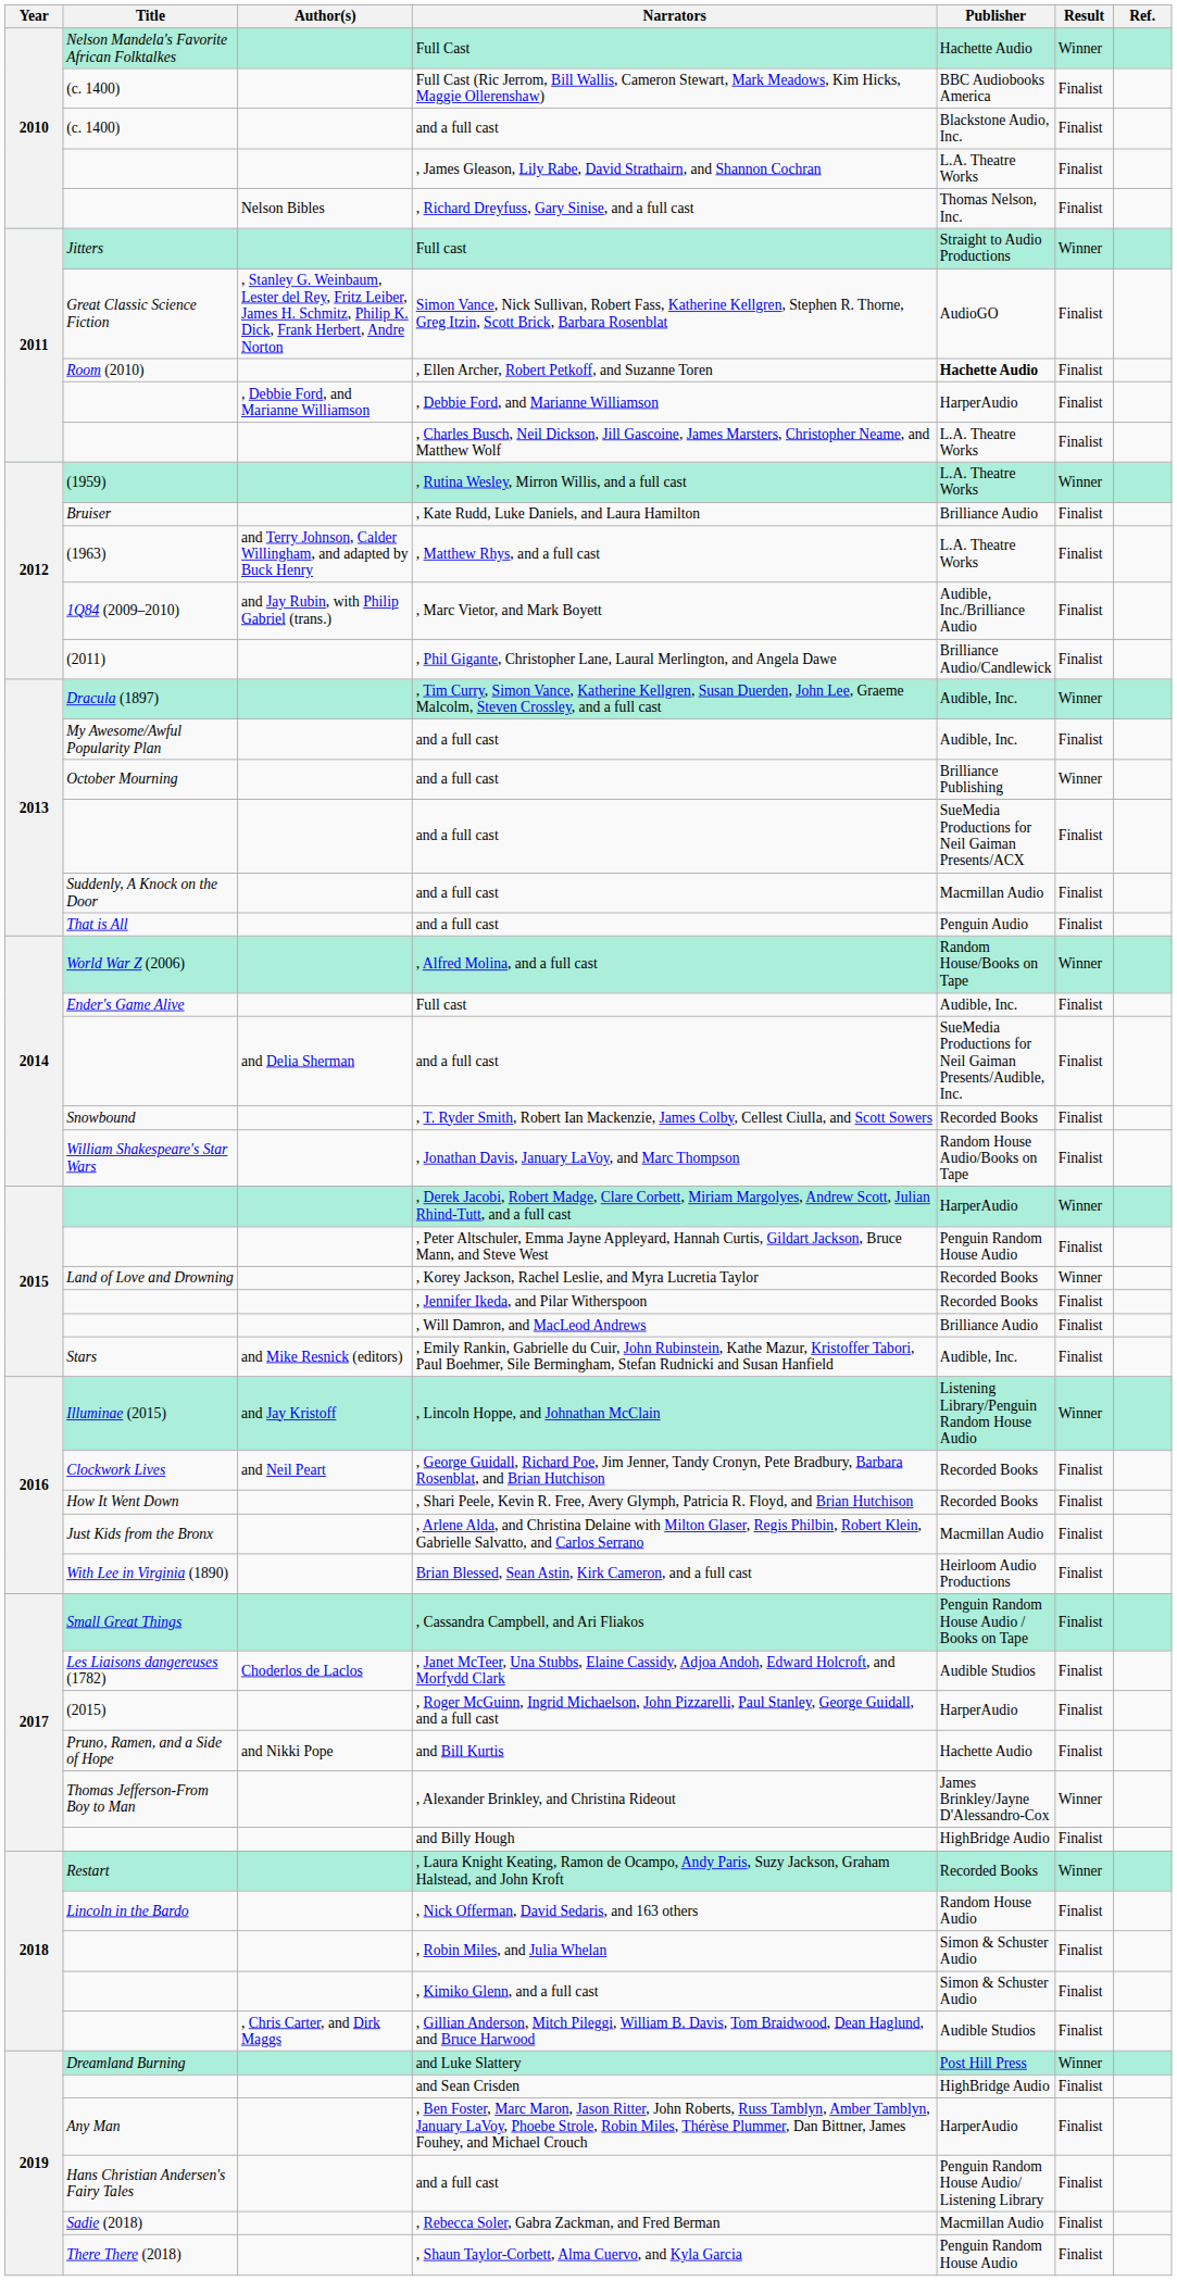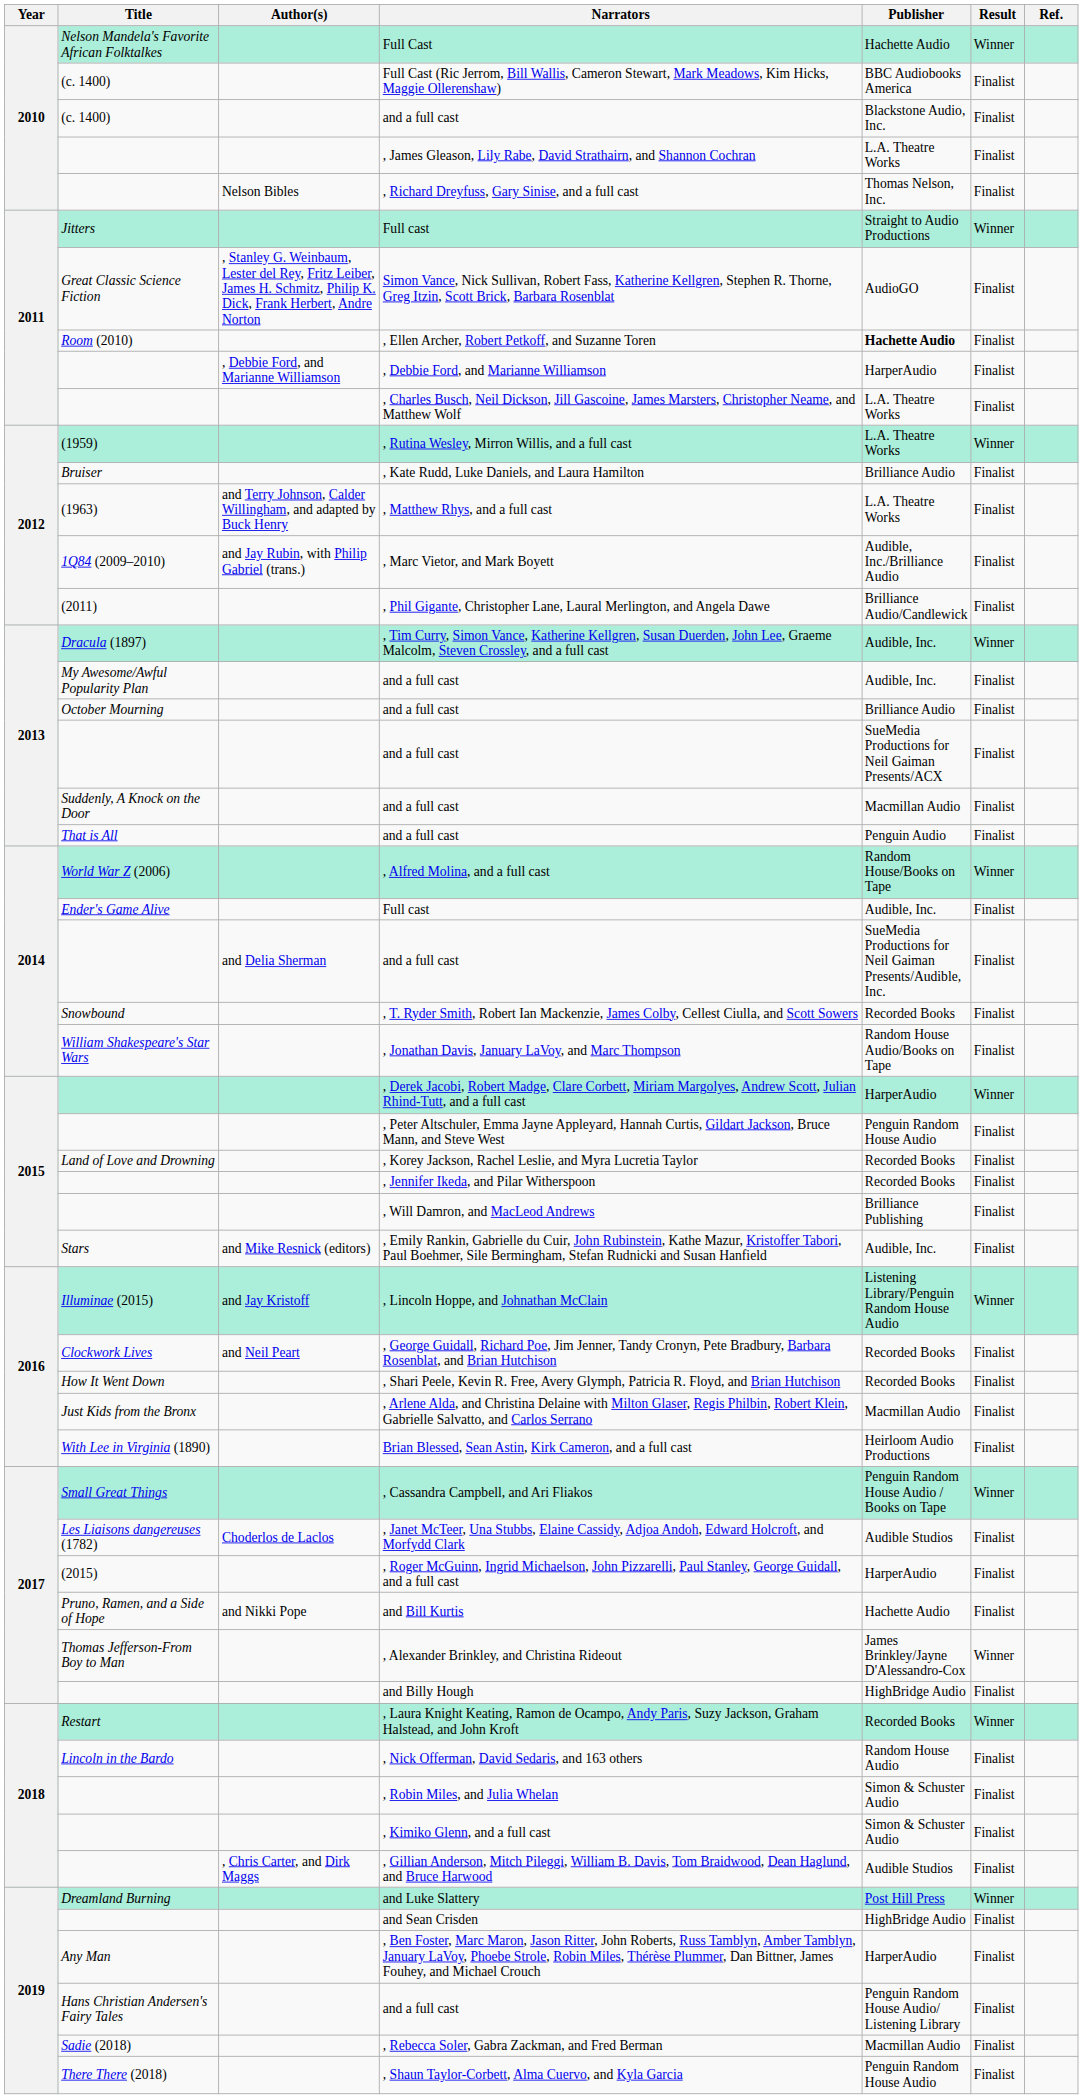October Mourning / and a full cast | Publisher: Brilliance Publishing -> Brilliance Audio
October Mourning / and a full cast | Result: Winner -> Finalist
, Korey Jackson, Rachel Leslie, and Myra Lucretia Taylor | Result: Winner -> Finalist
, Will Damron, and MacLeod Andrews | Publisher: Brilliance Audio -> Brilliance Publishing
, Cassandra Campbell, and Ari Fliakos | Result: Finalist -> Winner
